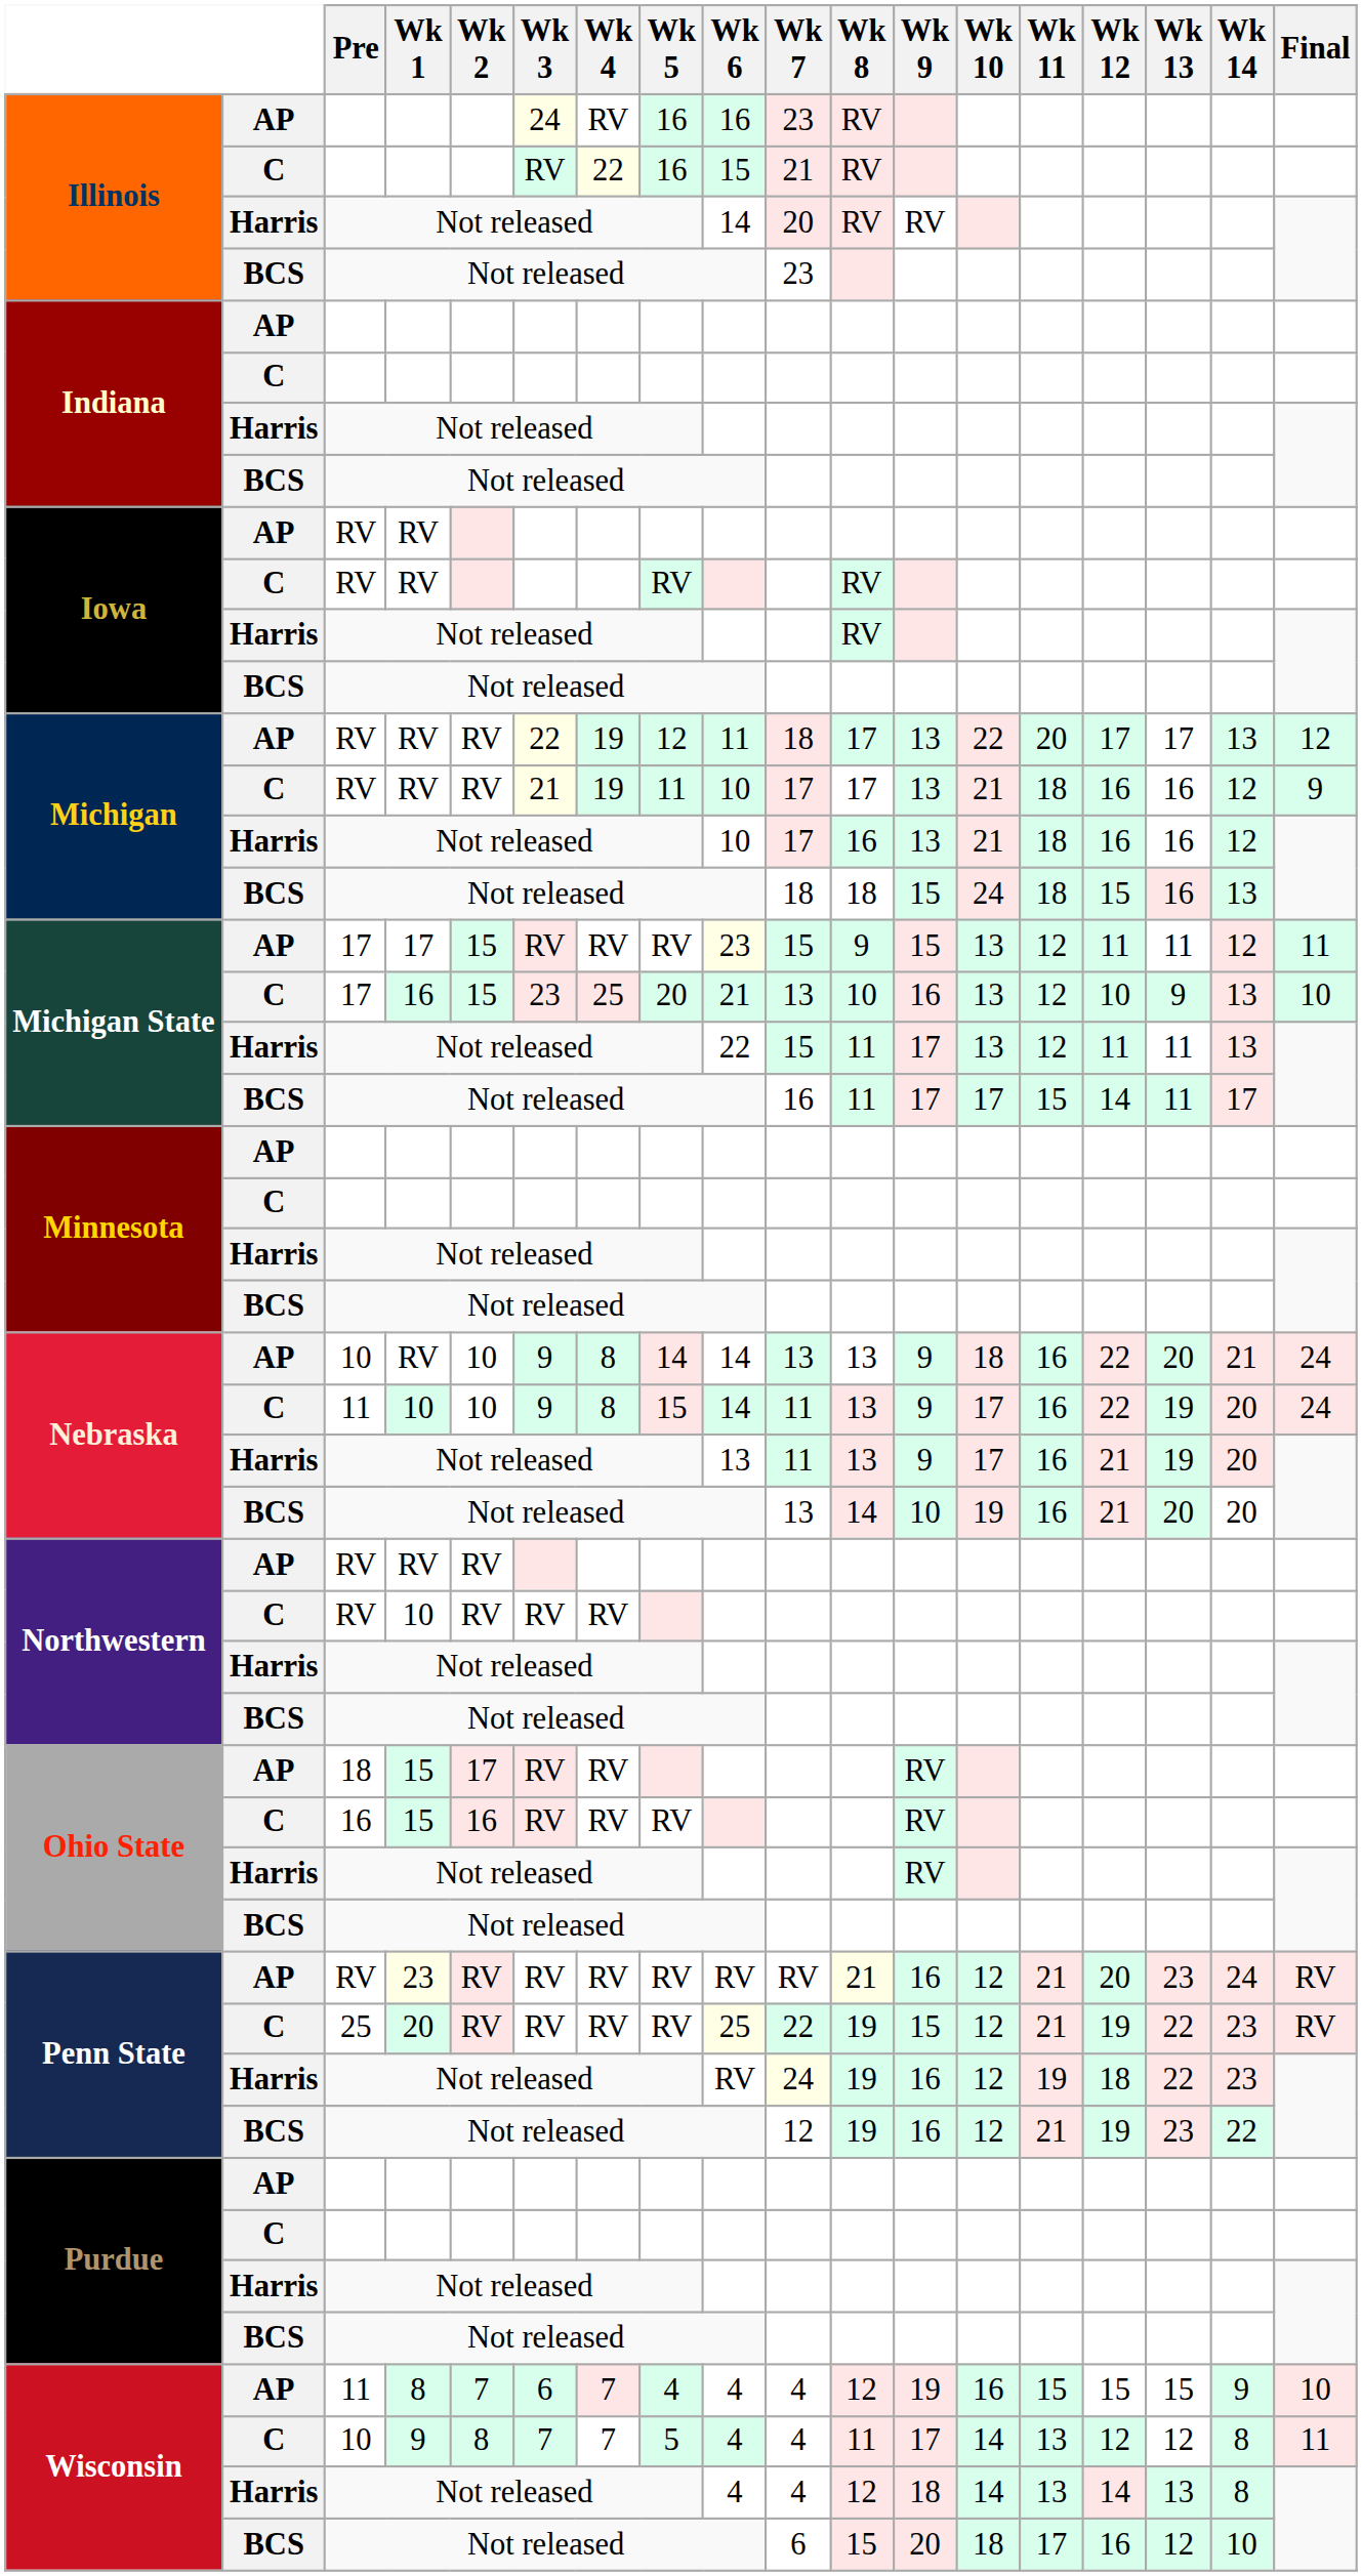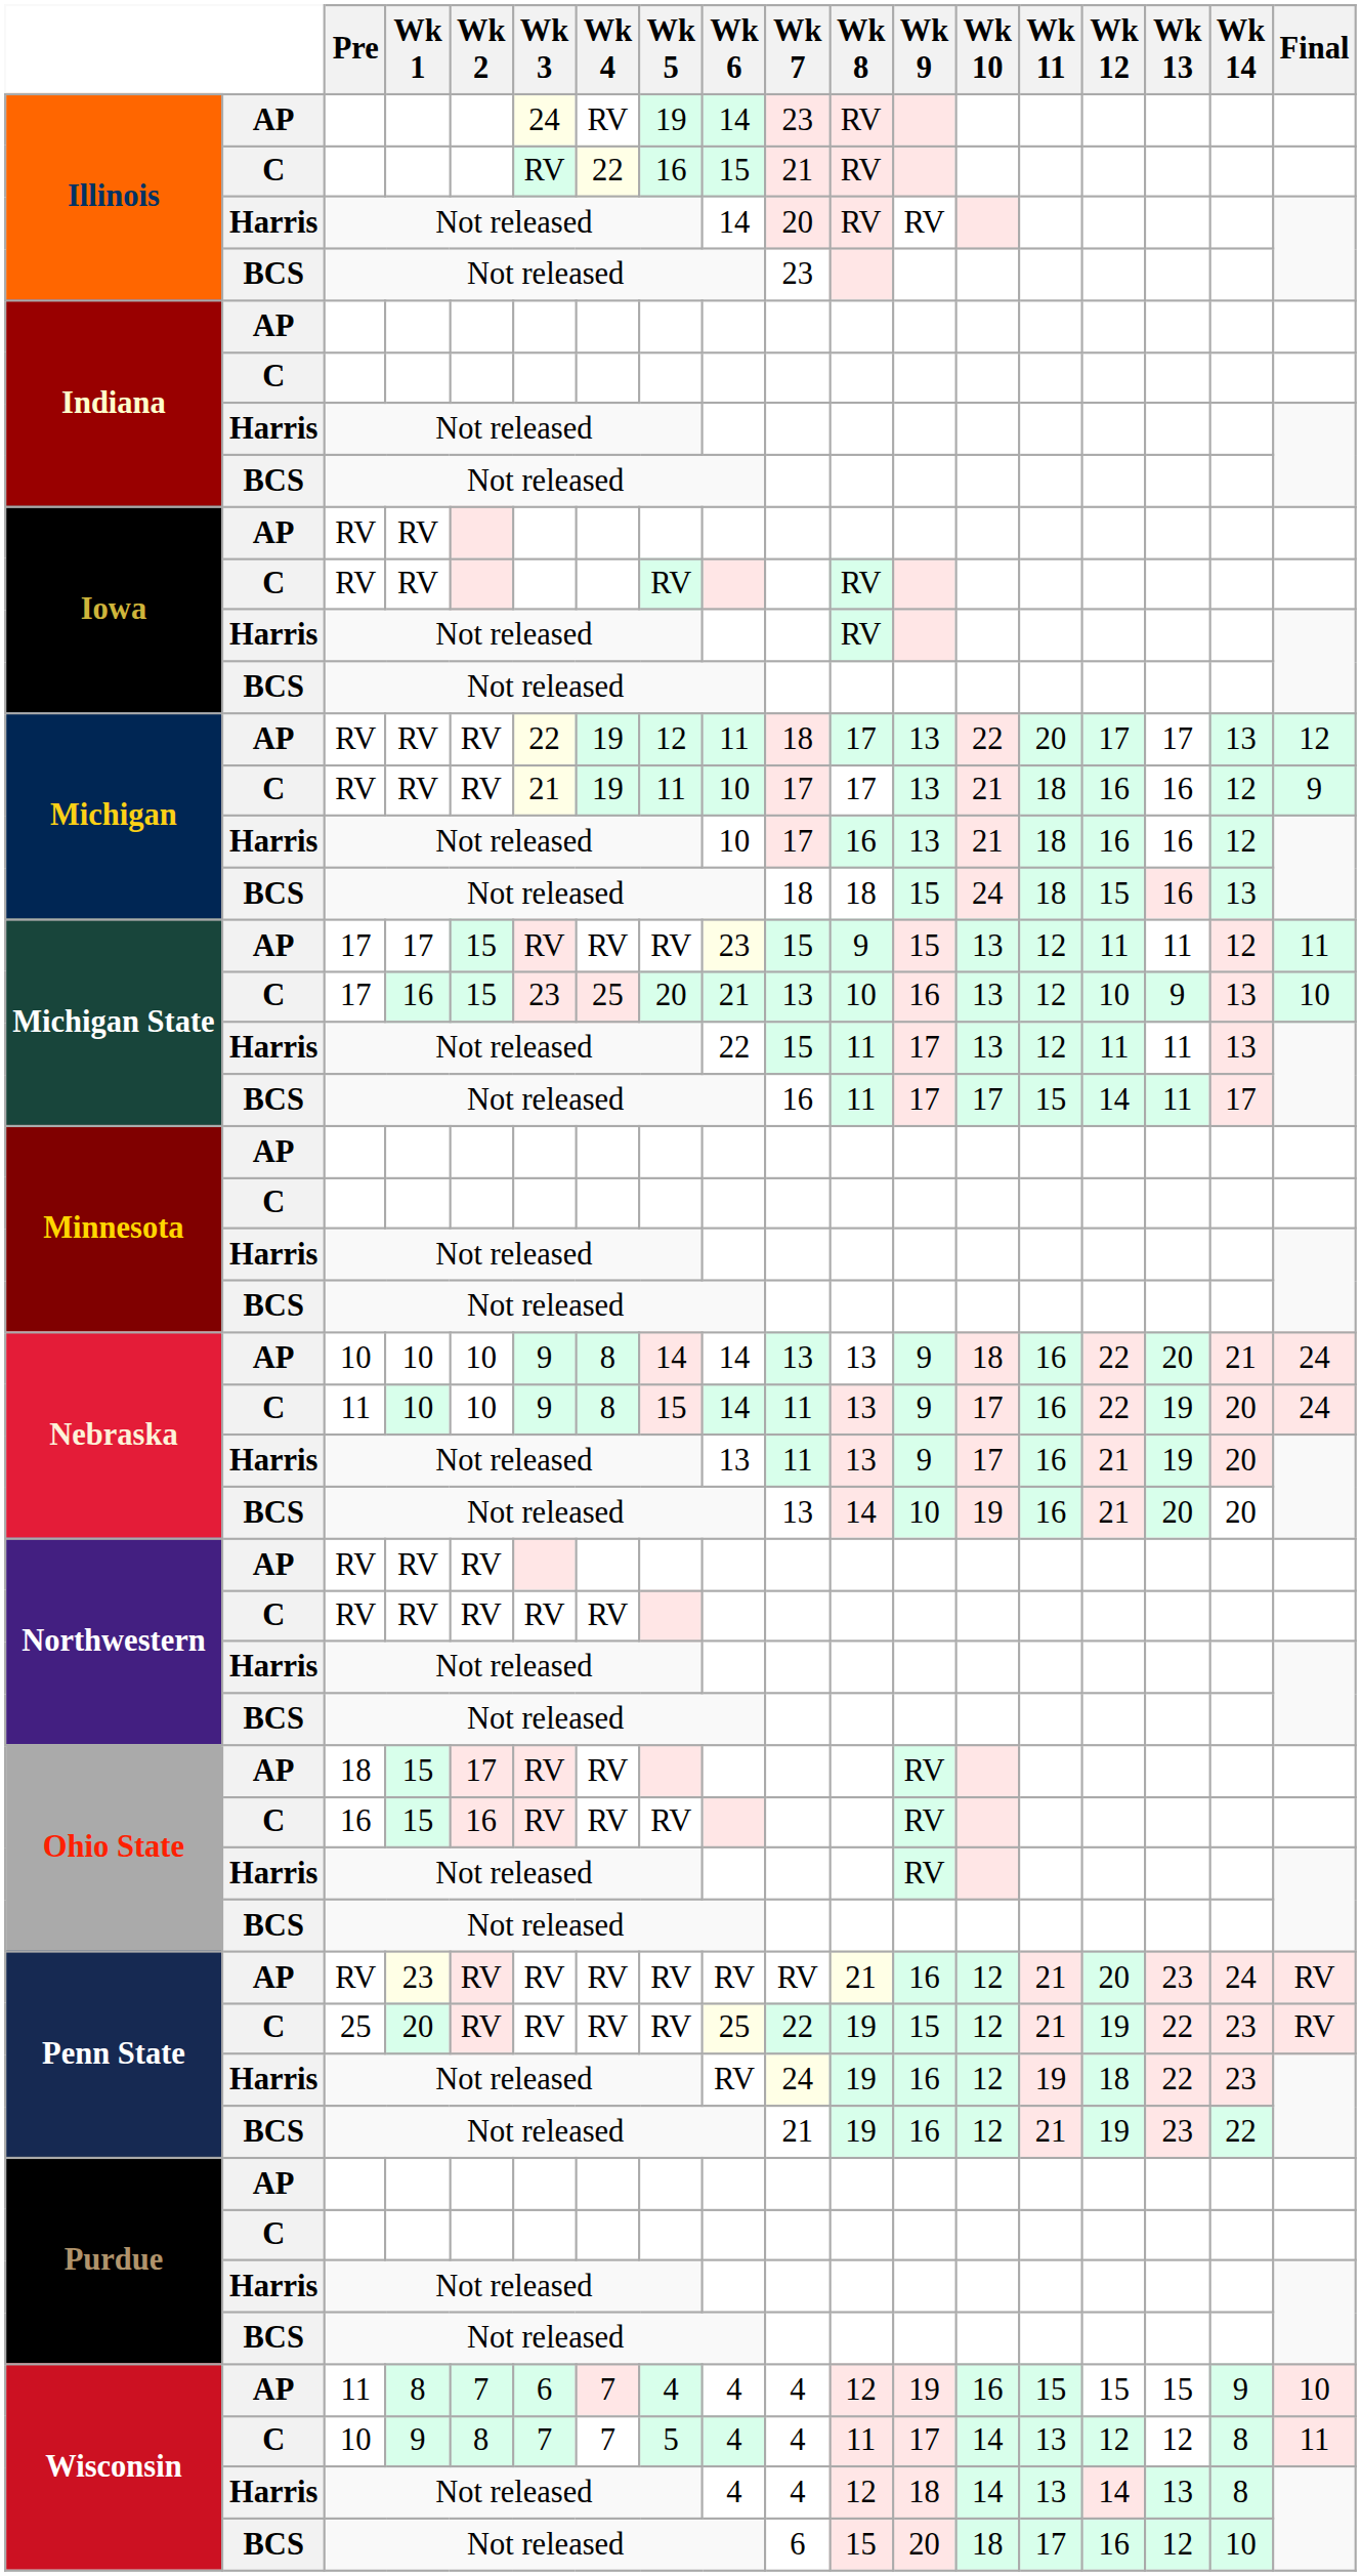Illinois / AP | Wk 5: 16 -> 19
Illinois / AP | Wk 6: 16 -> 14
Nebraska / AP | Wk 1: RV -> 10
Northwestern / C | Wk 1: 10 -> RV
Penn State / BCS | Wk 7: 12 -> 21
